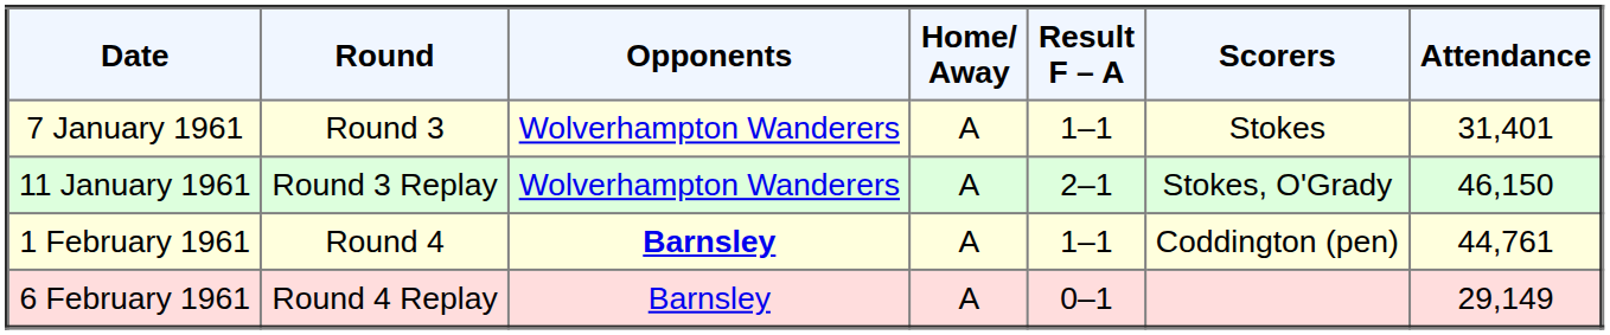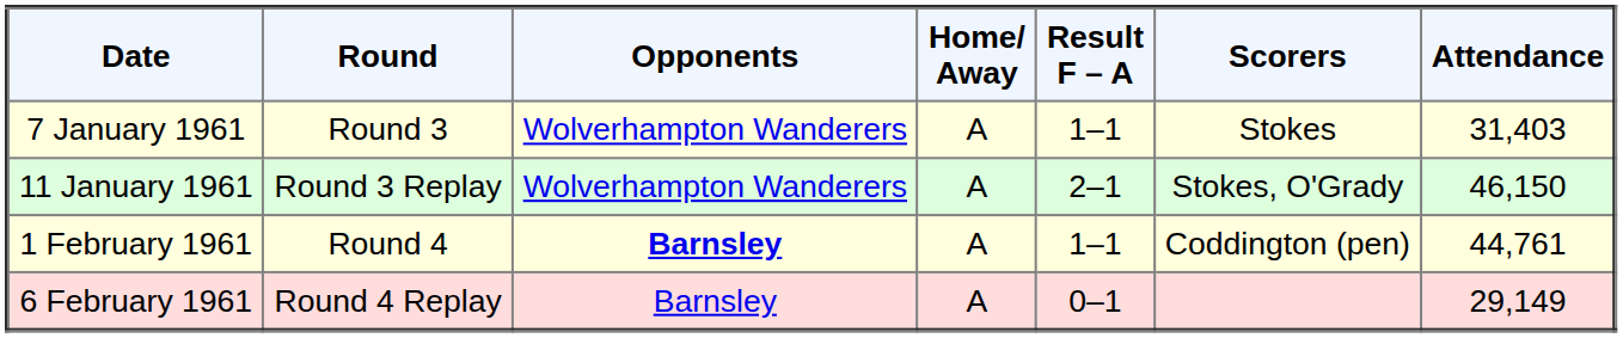7 January 1961 | Attendance: 31,401 -> 31,403
